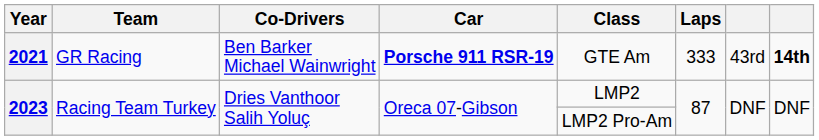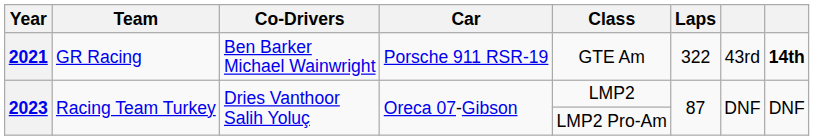2021 | Car: bold -> normal
2021 | Laps: 333 -> 322
